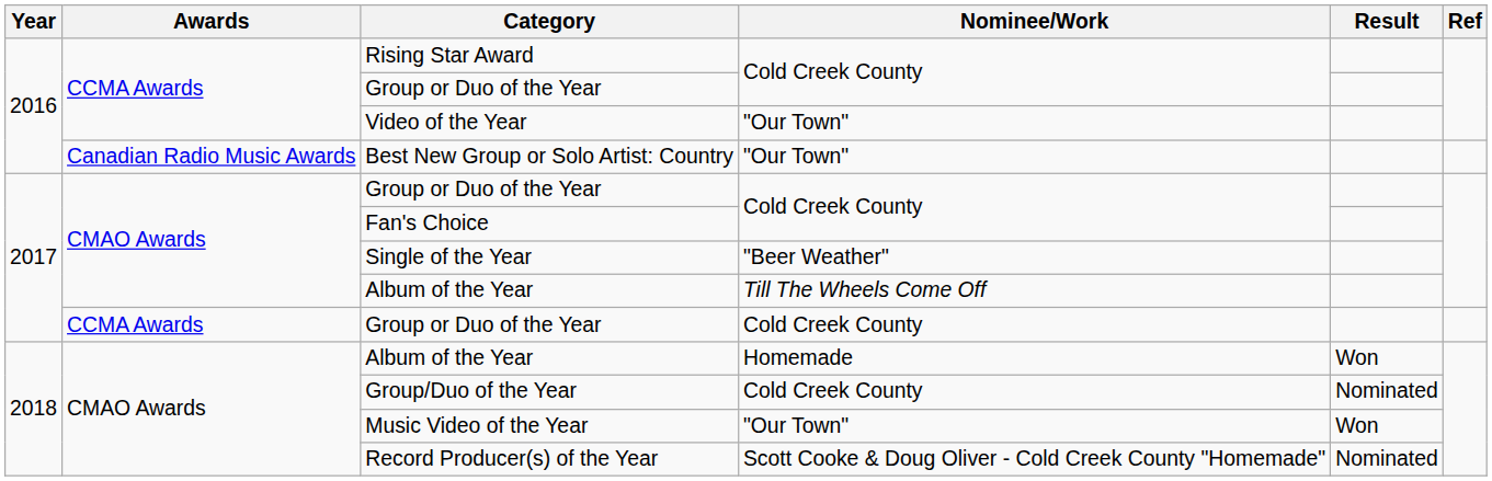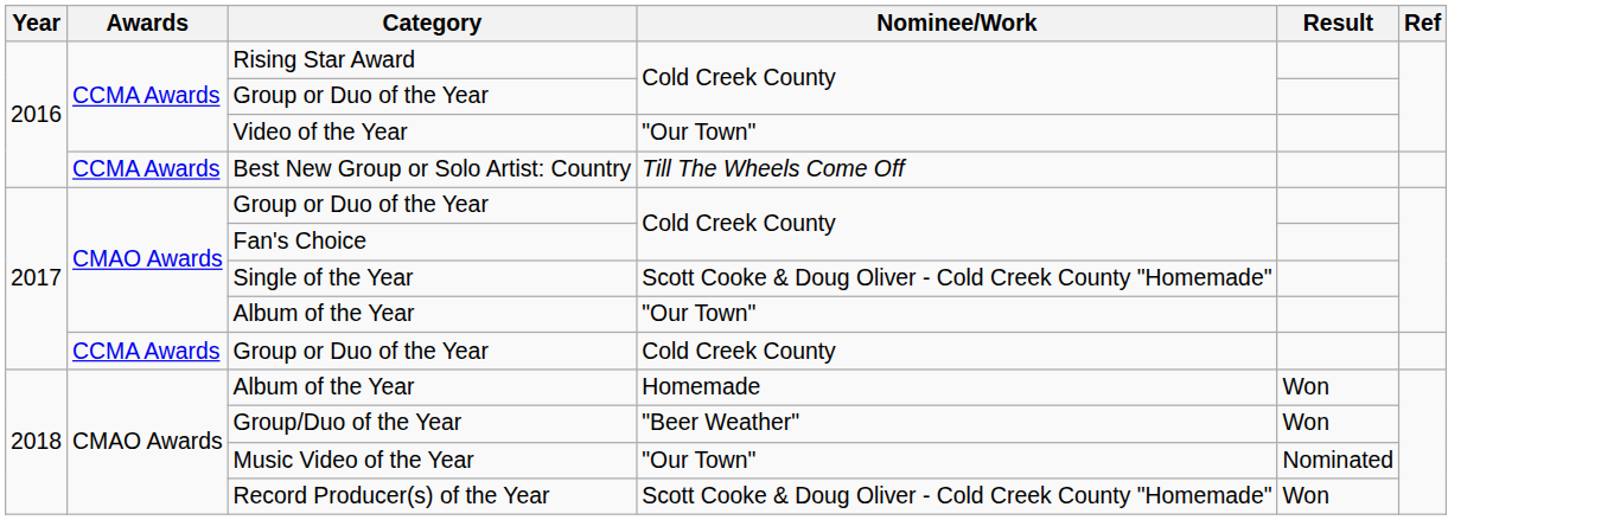Best New Group or Solo Artist: Country | Awards: Canadian Radio Music Awards -> CCMA Awards
Best New Group or Solo Artist: Country | Nominee/Work: "Our Town" -> Till The Wheels Come Off
Single of the Year | Nominee/Work: "Beer Weather" -> Scott Cooke & Doug Oliver - Cold Creek County "Homemade"
2017 / Album of the Year | Nominee/Work: Till The Wheels Come Off -> "Our Town"
Group/Duo of the Year | Nominee/Work: Cold Creek County -> "Beer Weather"
Group/Duo of the Year | Result: Nominated -> Won
Music Video of the Year | Result: Won -> Nominated
Record Producer(s) of the Year | Result: Nominated -> Won
